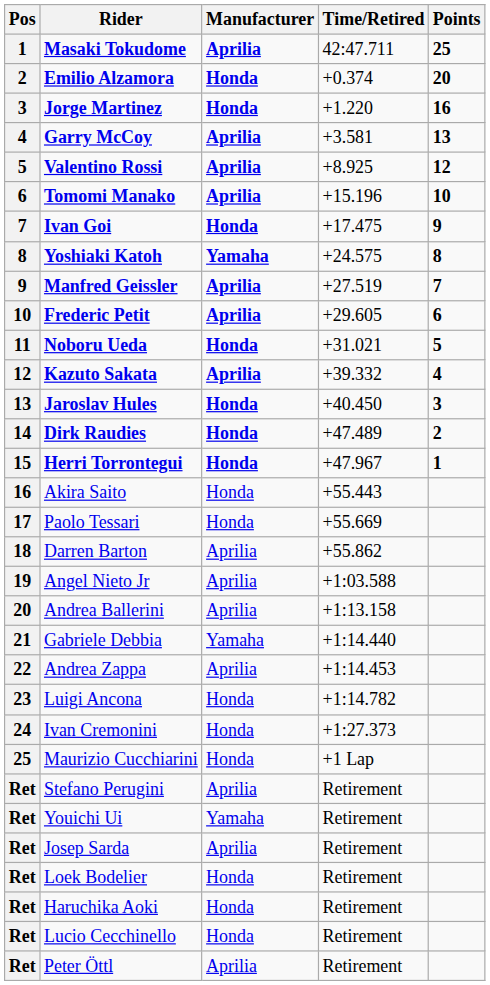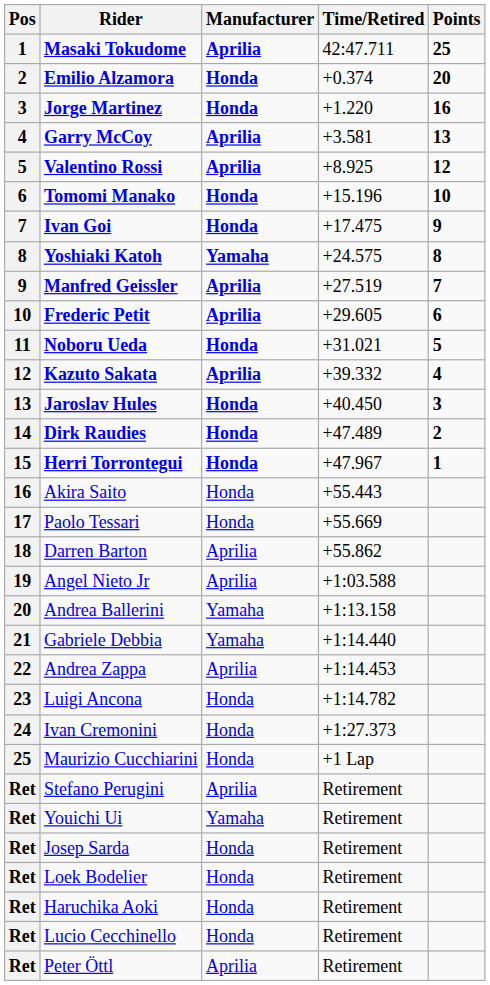Tomomi Manako | Manufacturer: Aprilia -> Honda
Andrea Ballerini | Manufacturer: Aprilia -> Yamaha
Josep Sarda | Manufacturer: Aprilia -> Honda
